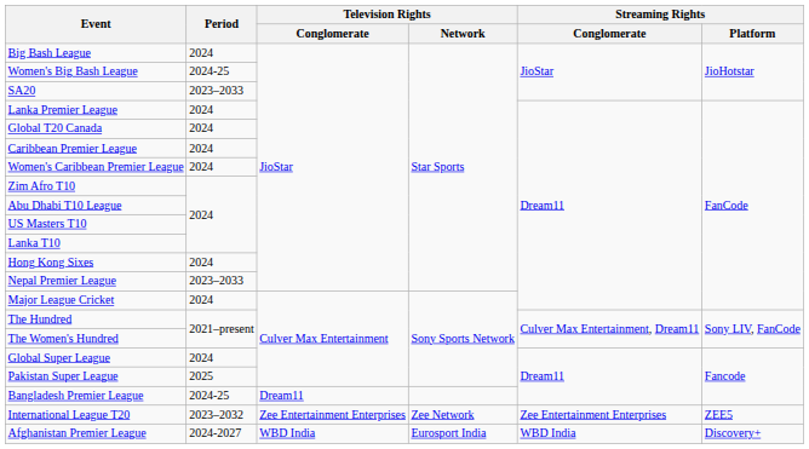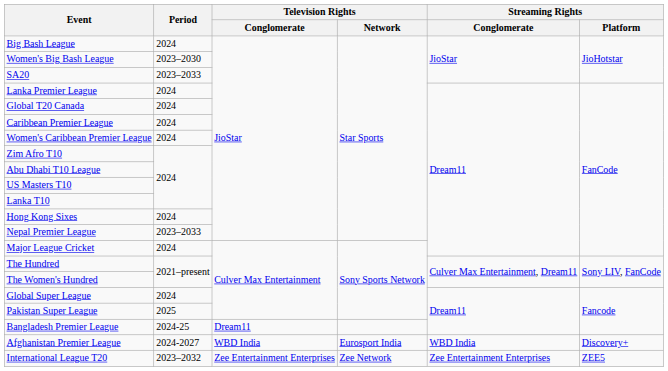Women's Big Bash League | Period: 2024-25 -> 2023–2030
rows swapped: International League T20 <-> Afghanistan Premier League
